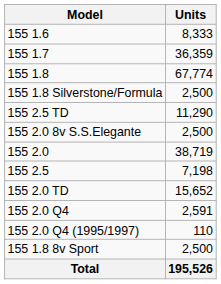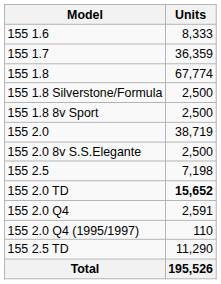rows swapped: 155 1.8 8v Sport <-> 155 2.5 TD
rows swapped: 155 2.0 <-> 155 2.0 8v S.S.Elegante
155 2.0 TD | Units: normal -> bold
